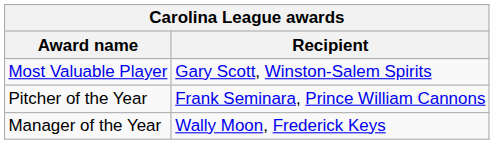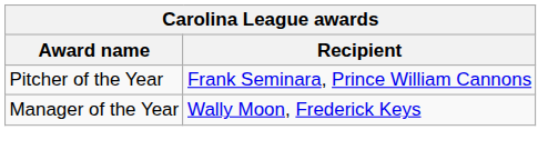- row: Most Valuable Player | Gary Scott, Winston-Salem Spirits
